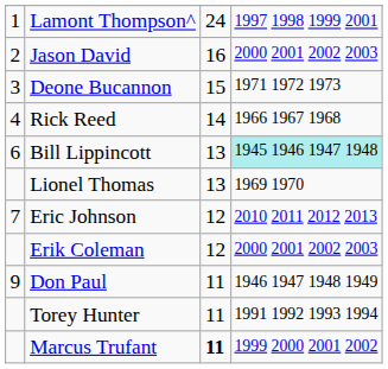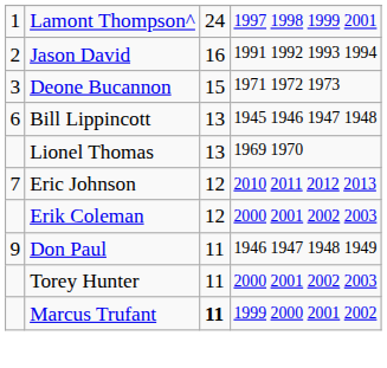Jason David | column 4: 2000 2001 2002 2003 -> 1991 1992 1993 1994
- row: 4 | Rick Reed | 14 | 1966 1967 1968
Bill Lippincott | column 4: paleturquoise background -> no background
Torey Hunter | column 4: 1991 1992 1993 1994 -> 2000 2001 2002 2003
